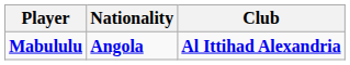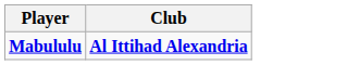- column: Nationality | Angola
